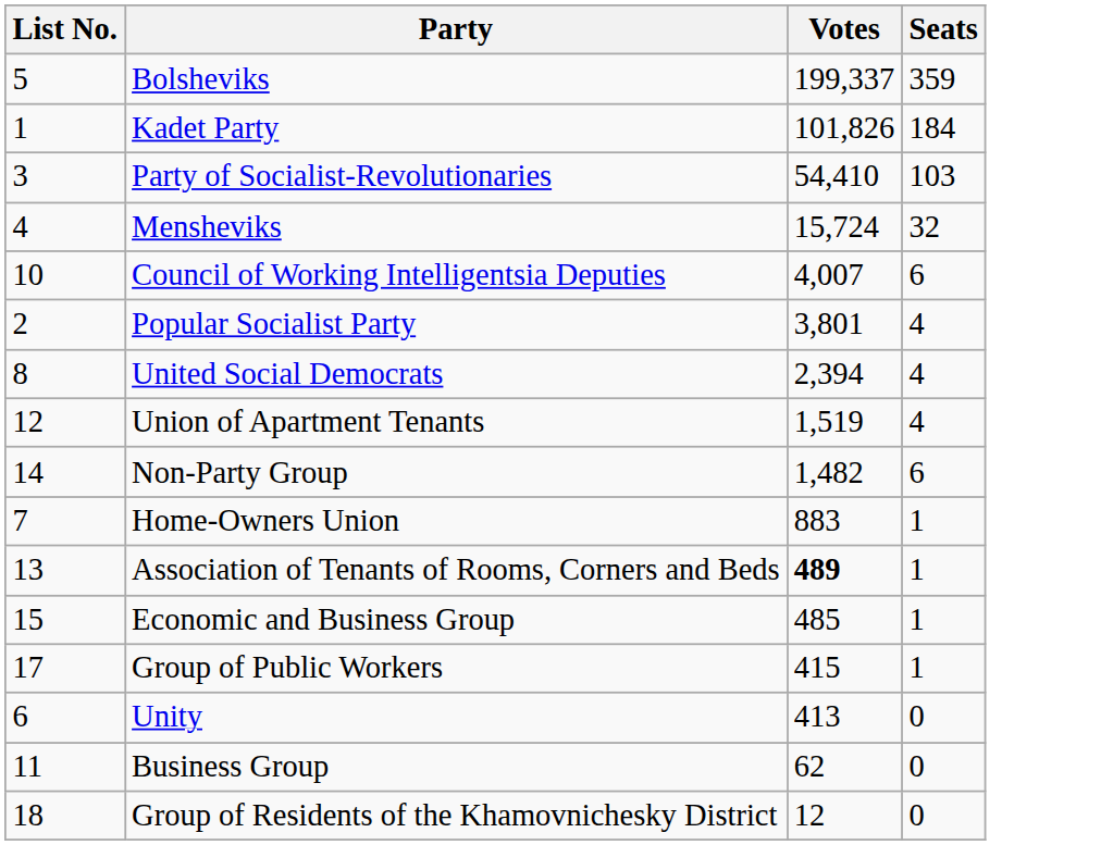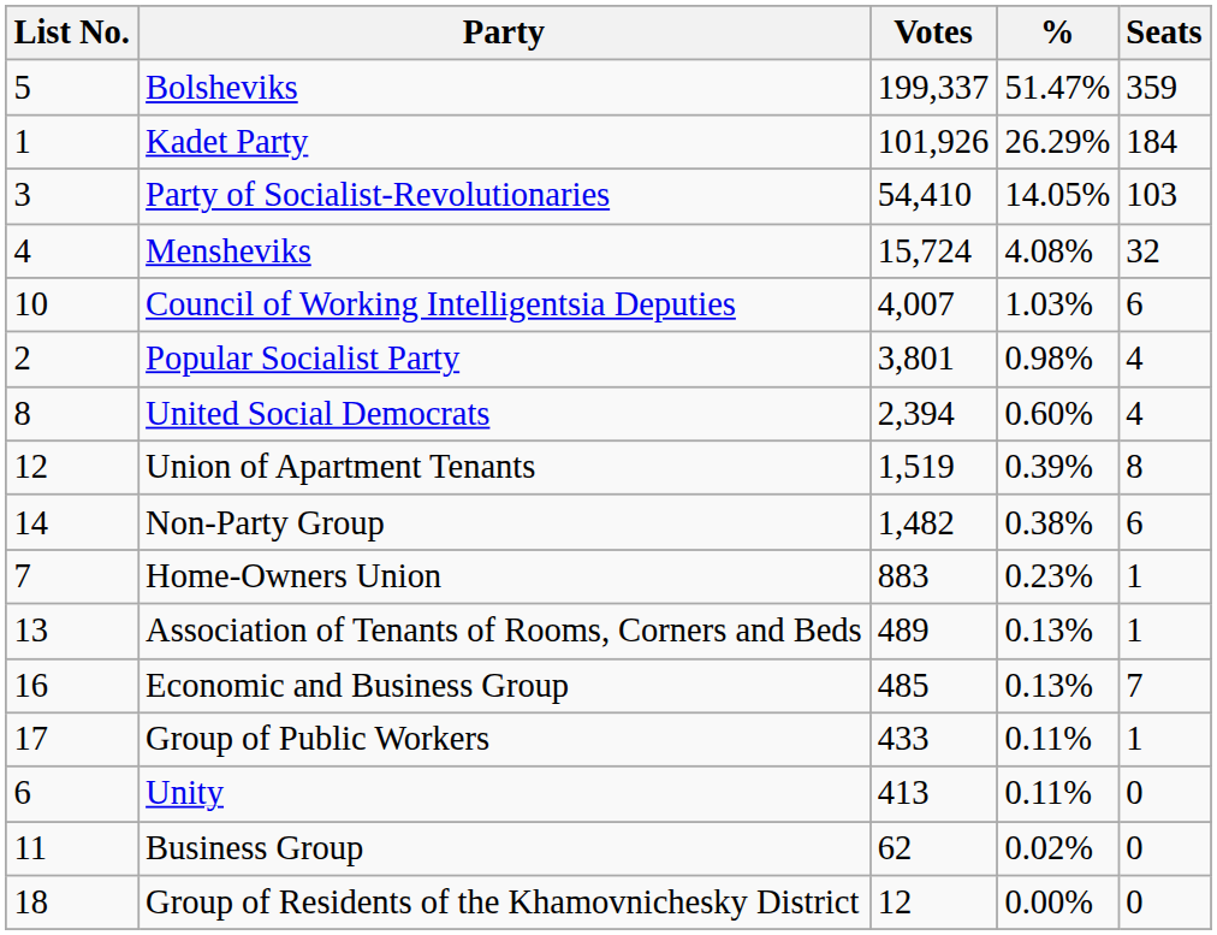+ column: % | 51.47% | 26.29% | 14.05% | 4.08% | 1.03% | 0.98% | 0.60% | 0.39% | 0.38% | 0.23% | 0.13% | 0.13% | 0.11% | 0.11% | 0.02% | 0.00%
Kadet Party | Votes: 101,826 -> 101,926
Union of Apartment Tenants | Seats: 4 -> 8
Association of Tenants of Rooms, Corners and Beds | Votes: bold -> normal
Economic and Business Group | List No.: 15 -> 16
Economic and Business Group | Seats: 1 -> 7
Group of Public Workers | Votes: 415 -> 433
